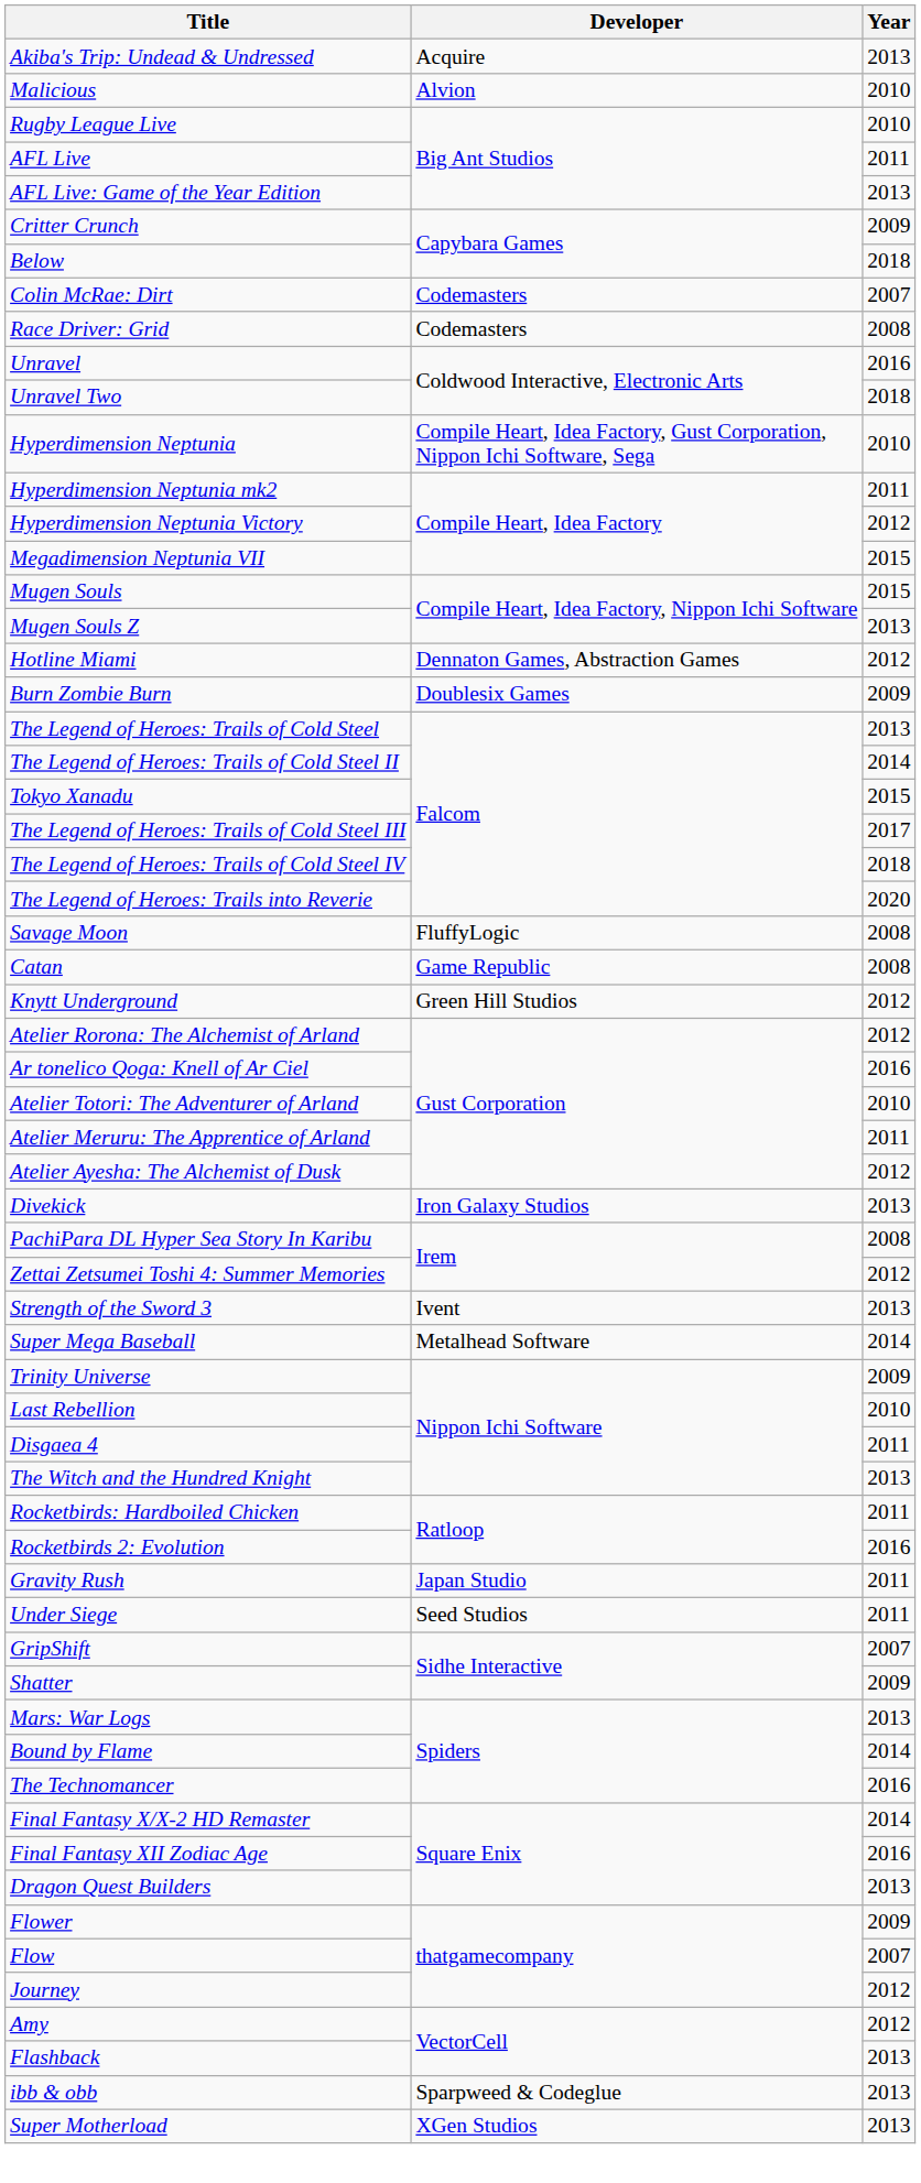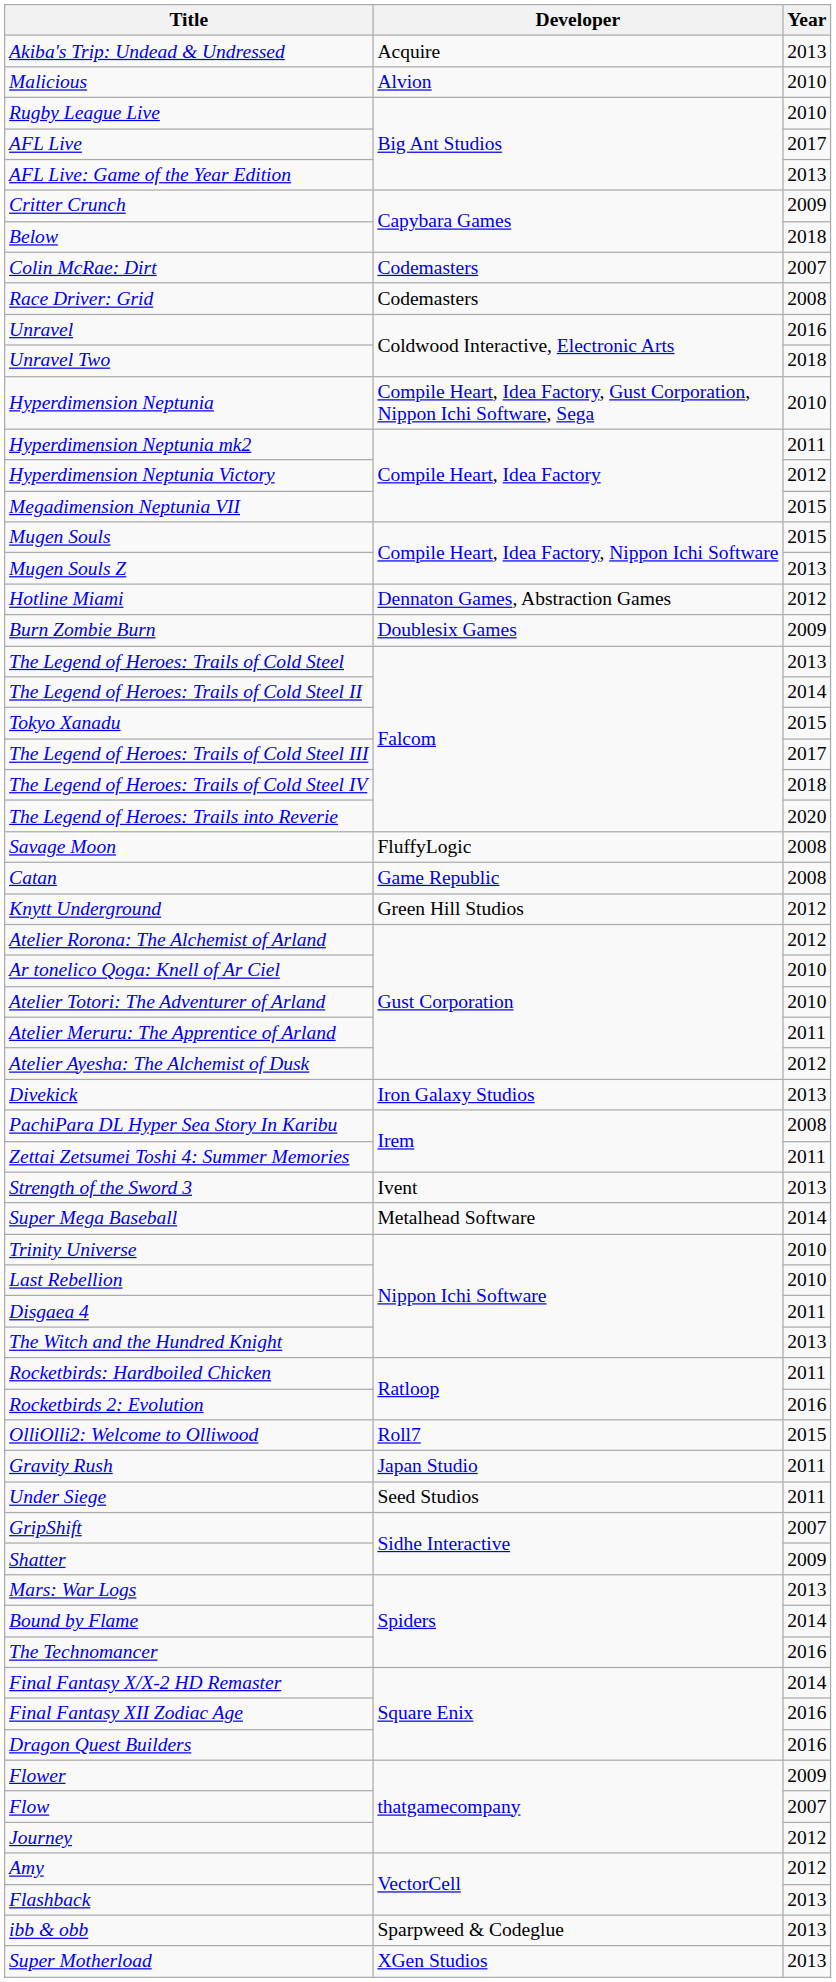AFL Live | Year: 2011 -> 2017
Ar tonelico Qoga: Knell of Ar Ciel | Year: 2016 -> 2010
Zettai Zetsumei Toshi 4: Summer Memories | Year: 2012 -> 2011
Trinity Universe | Year: 2009 -> 2010
+ row: OlliOlli2: Welcome to Olliwood | Roll7 | 2015
Dragon Quest Builders | Year: 2013 -> 2016
